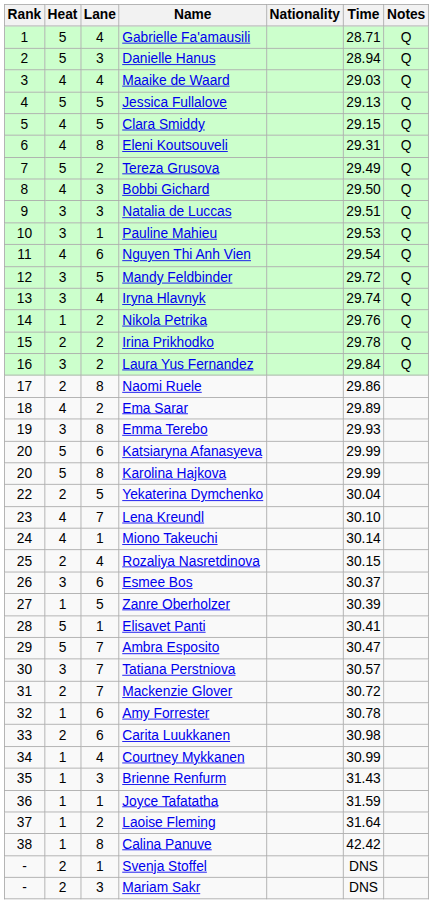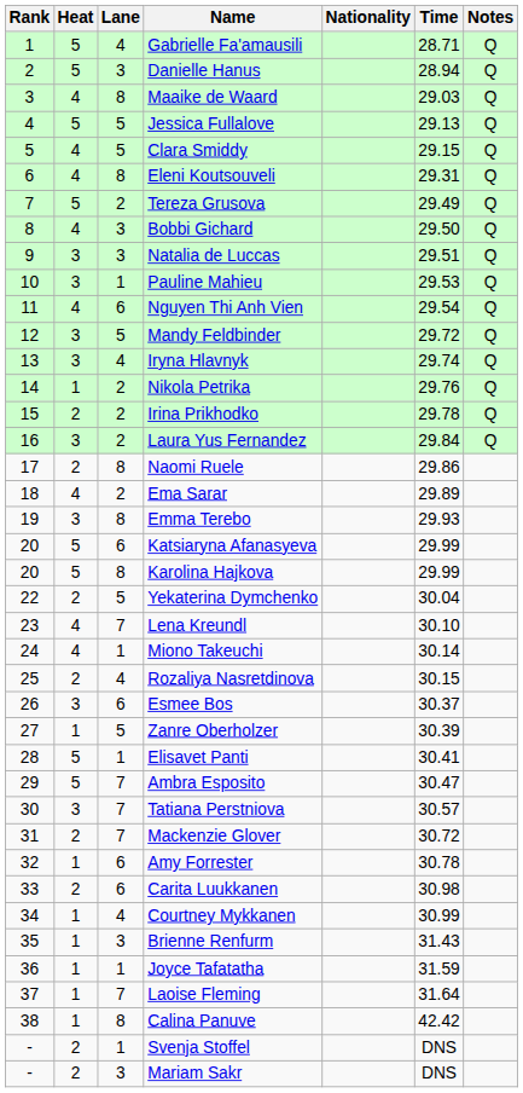Maaike de Waard | Lane: 4 -> 8
Laoise Fleming | Lane: 2 -> 7
